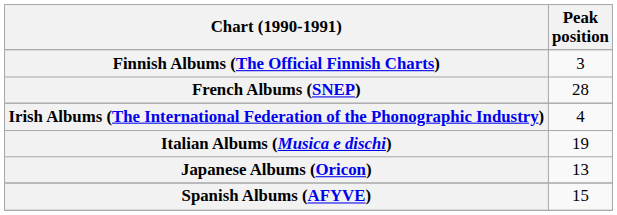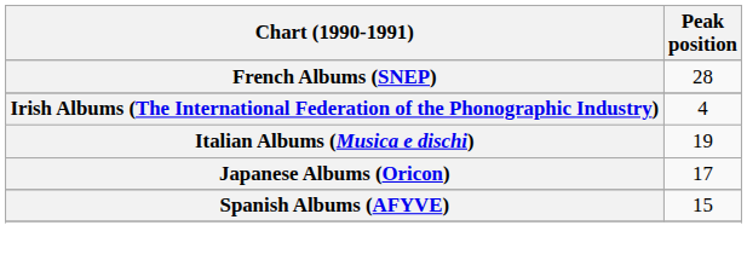- row: Finnish Albums (The Official Finnish Charts) | 3
Japanese Albums (Oricon) | Peak position: 13 -> 17
